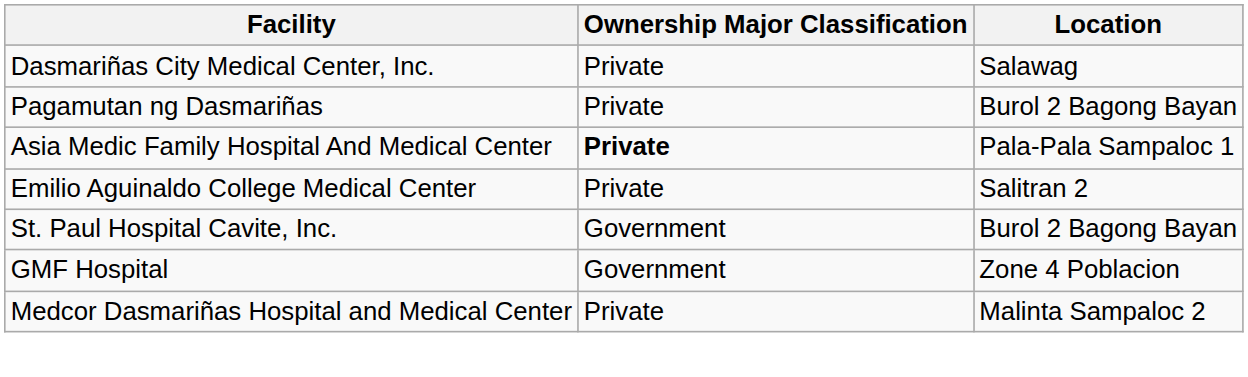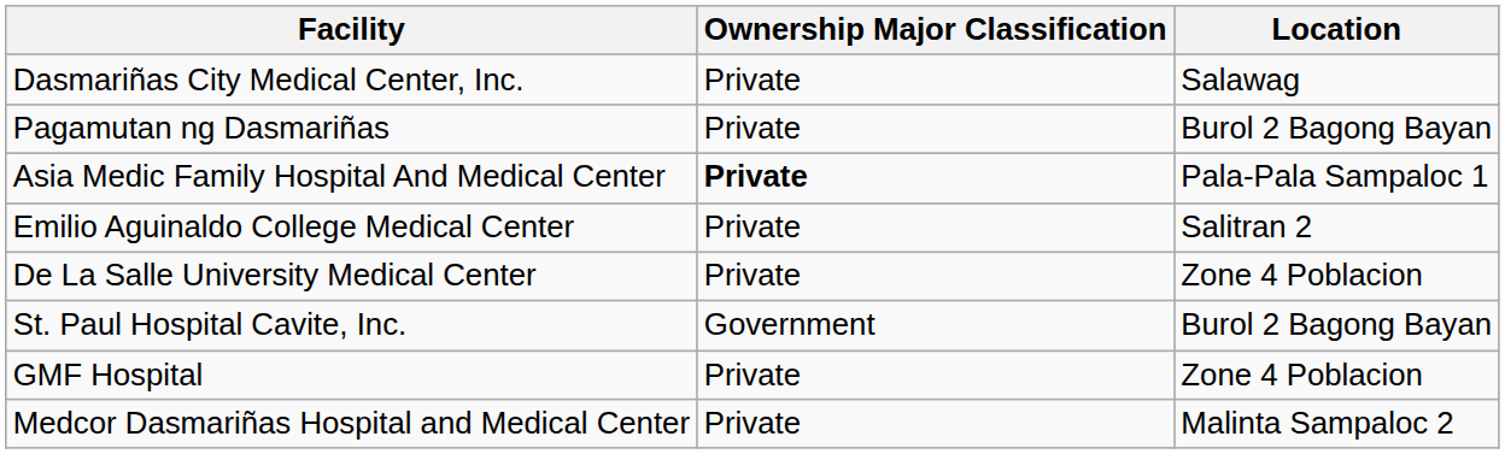+ row: De La Salle University Medical Center | Private | Zone 4 Poblacion
GMF Hospital | Ownership Major Classification: Government -> Private
